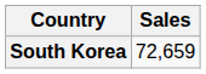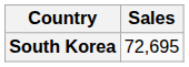South Korea | Sales: 72,659 -> 72,695
